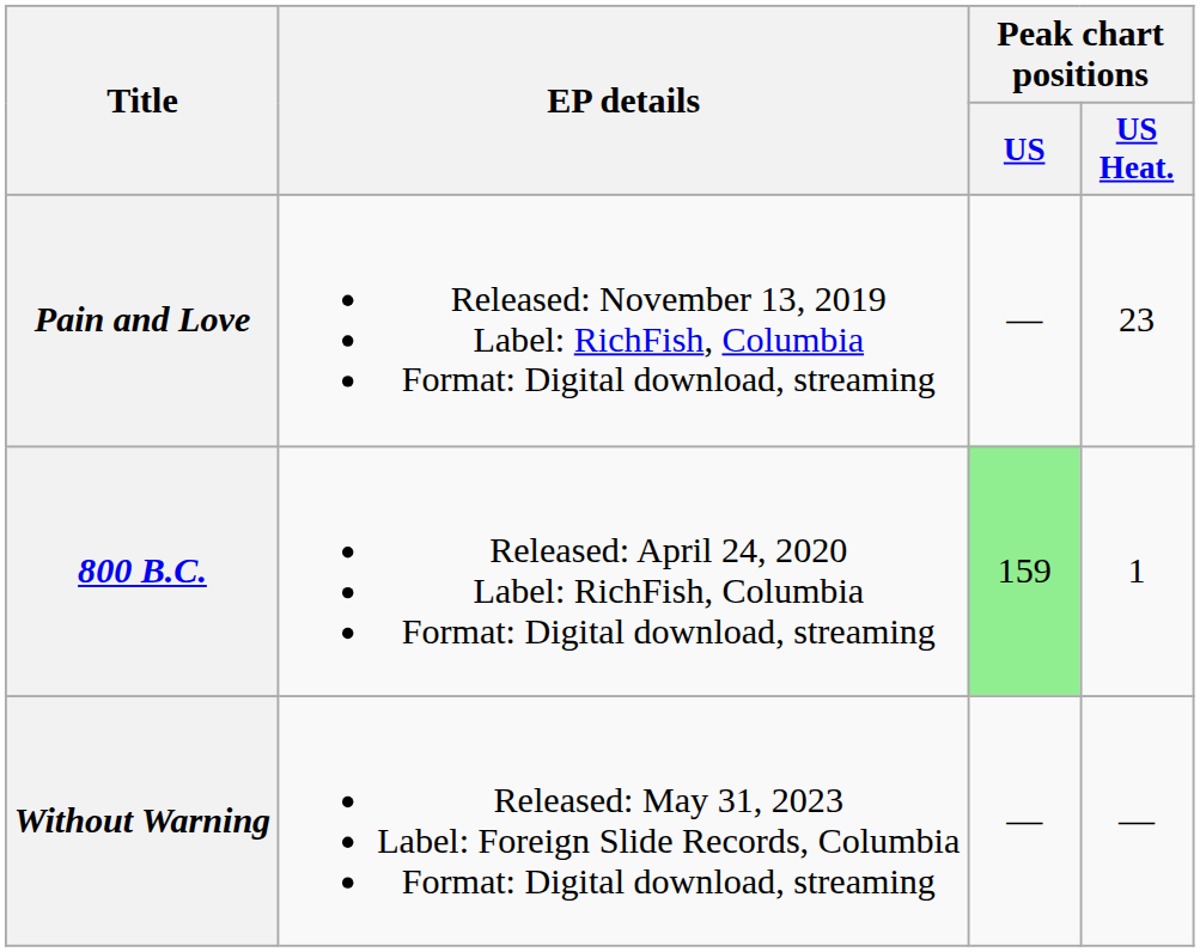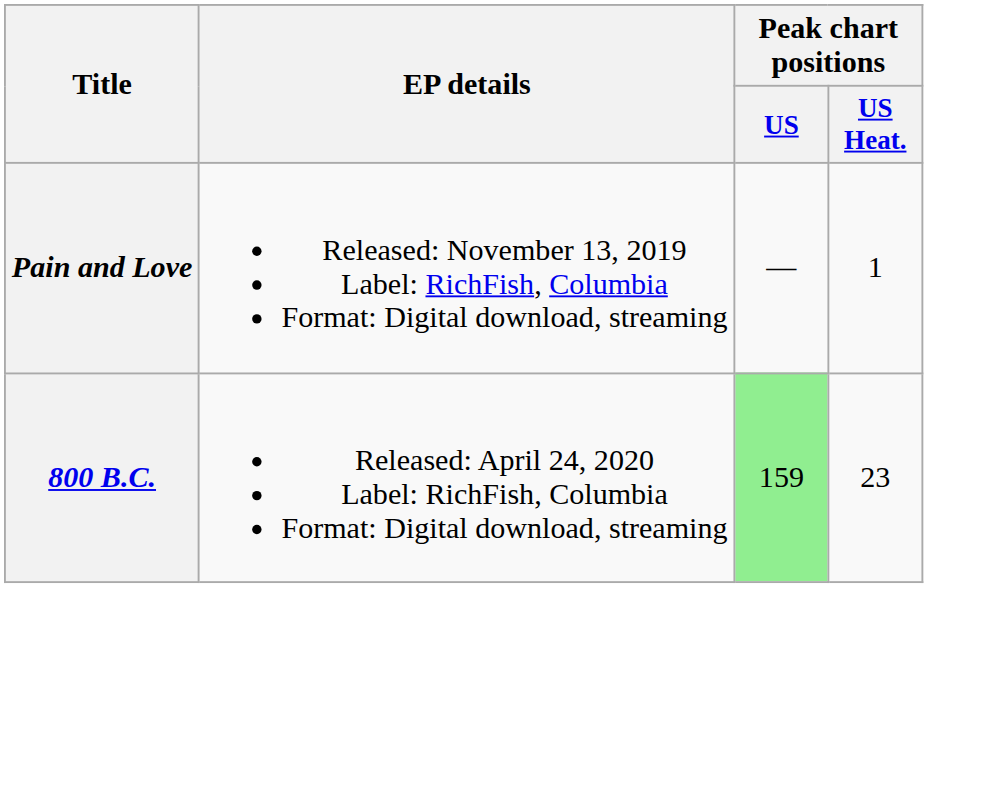Pain and Love | Peak chart positions / US Heat.: 23 -> 1
800 B.C. | Peak chart positions / US Heat.: 1 -> 23
- row: Without Warning | Released: May 31, 2023 Label: Foreign Slide Records, Columbia Format: Digital download, streaming | — | —
